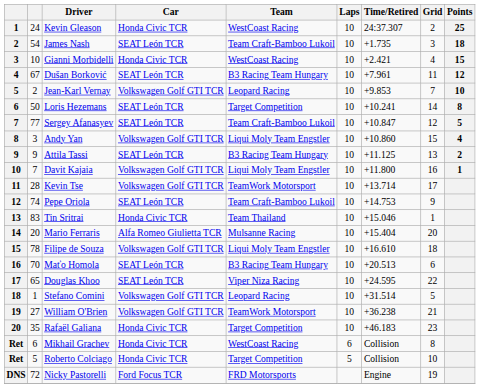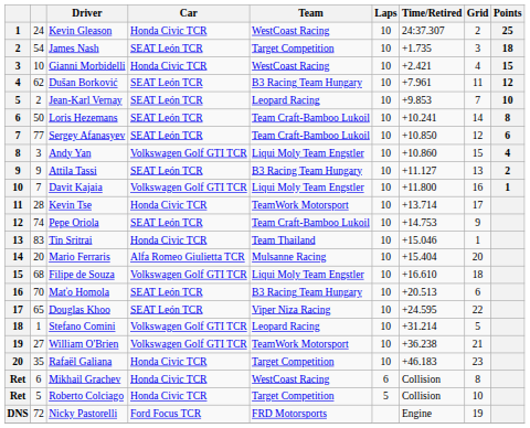James Nash | Team: Team Craft-Bamboo Lukoil -> Target Competition
Dušan Borković | column 2: 67 -> 62
Jean-Karl Vernay | Car: Volkswagen Golf GTI TCR -> SEAT León TCR
Loris Hezemans | Team: Target Competition -> Team Craft-Bamboo Lukoil
Sergey Afanasyev | Time/Retired: +10.847 -> +10.850
Sergey Afanasyev | Points: 5 -> 6
Attila Tassi | Time/Retired: +11.125 -> +11.127
Kevin Tse | Car: Volkswagen Golf GTI TCR -> Honda Civic TCR
Filipe de Souza | column 2: 78 -> 68
Stefano Comini | Time/Retired: +31.514 -> +31.214
